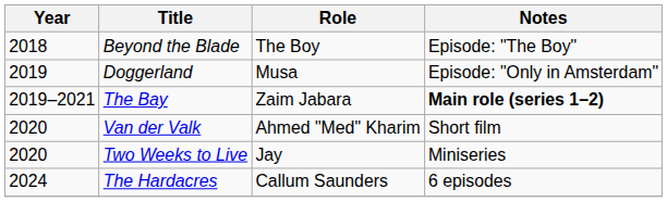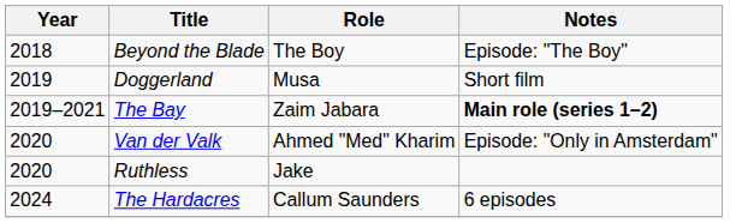Doggerland | Notes: Episode: "Only in Amsterdam" -> Short film
Van der Valk | Notes: Short film -> Episode: "Only in Amsterdam"
+ row: 2020 | Ruthless | Jake
- row: 2020 | Two Weeks to Live | Jay | Miniseries
